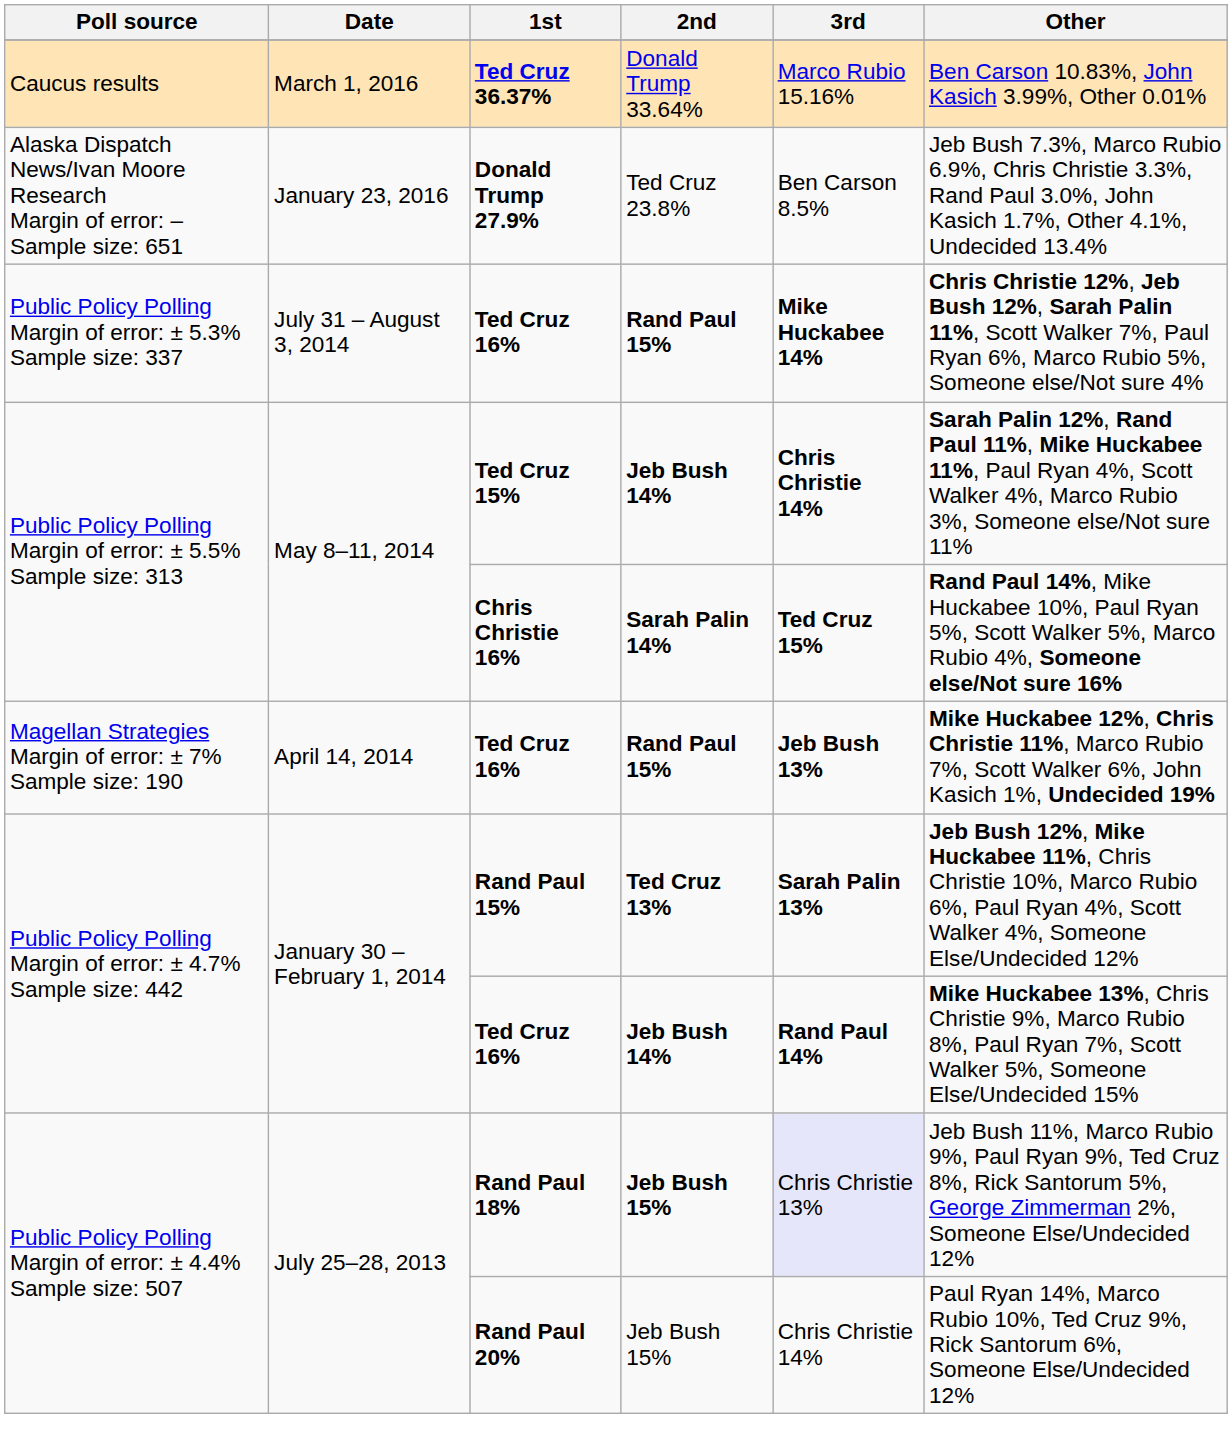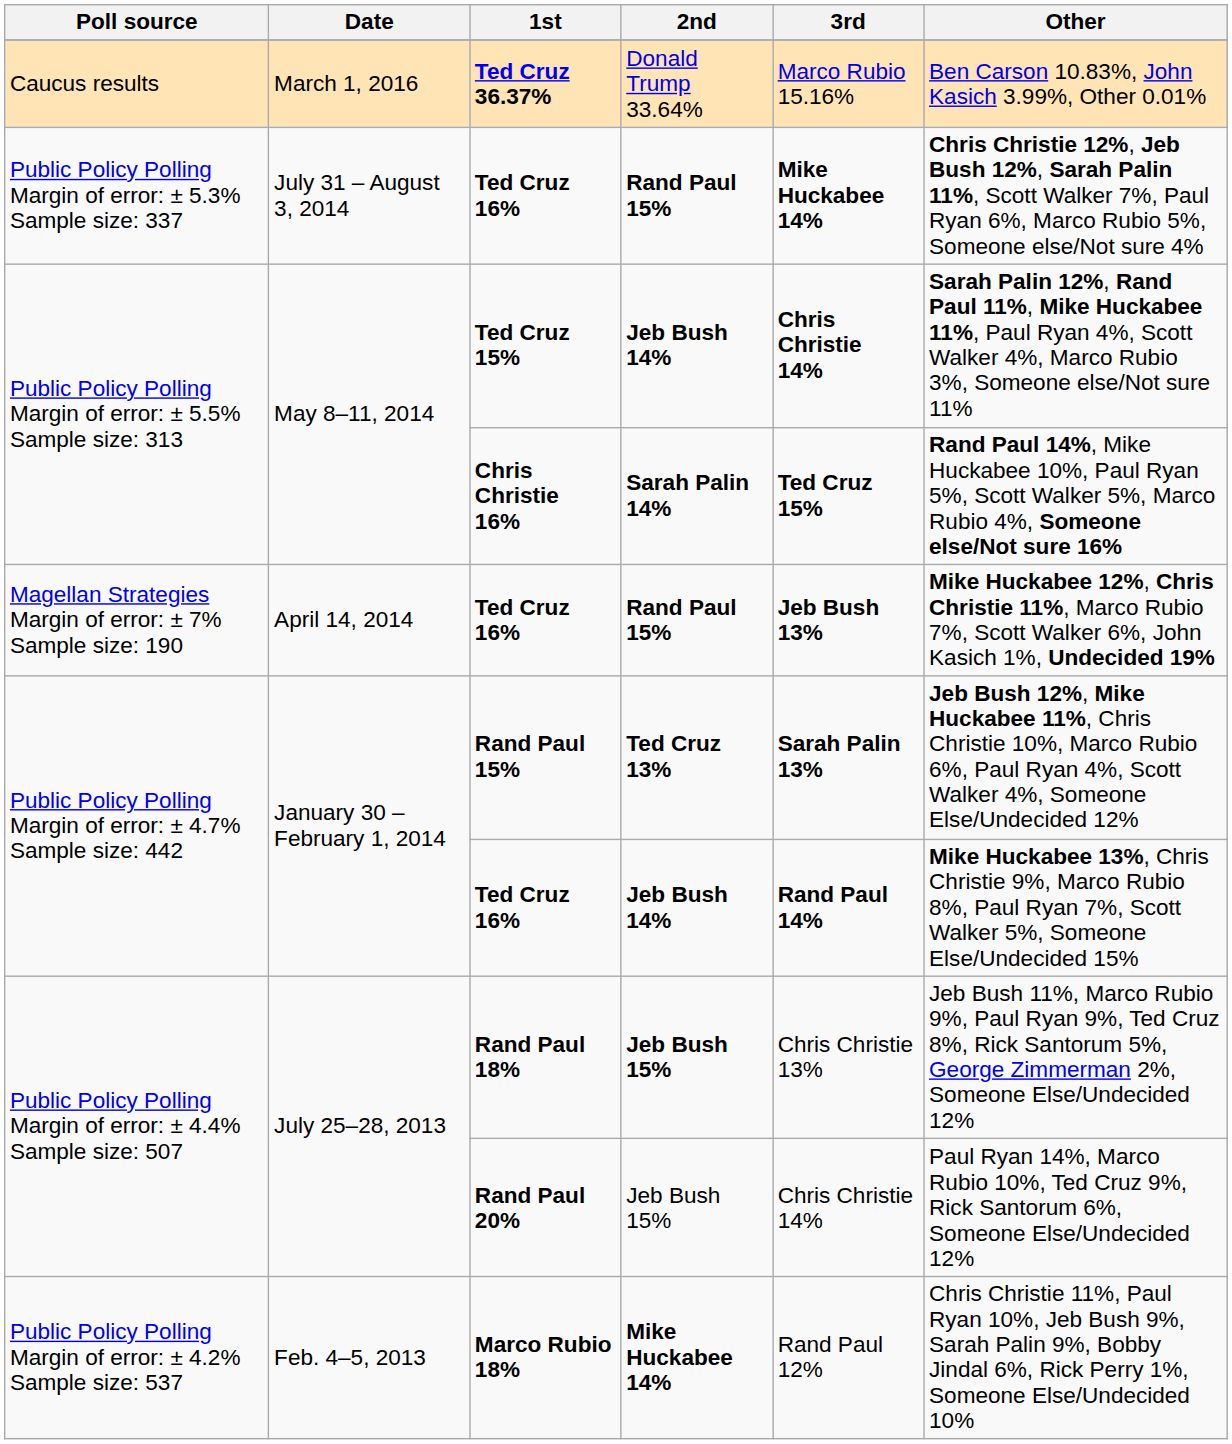- row: Alaska Dispatch News/Ivan Moore Research Margin of error: – Sample size: 651 | January 23, 2016 | Donald Trump 27.9% | Ted Cruz 23.8% | Ben Carson 8.5% | Jeb Bush 7.3%, Marco Rubio 6.9%, Chris Christie 3.3%, Rand Paul 3.0%, John Kasich 1.7%, Other 4.1%, Undecided 13.4%
Rand Paul 18% | 3rd: lavender background -> no background
+ row: Public Policy Polling Margin of error: ± 4.2% Sample size: 537 | Feb. 4–5, 2013 | Marco Rubio 18% | Mike Huckabee 14% | Rand Paul 12% | Chris Christie 11%, Paul Ryan 10%, Jeb Bush 9%, Sarah Palin 9%, Bobby Jindal 6%, Rick Perry 1%, Someone Else/Undecided 10%
